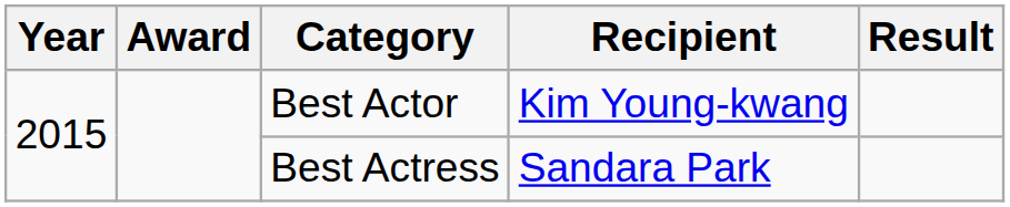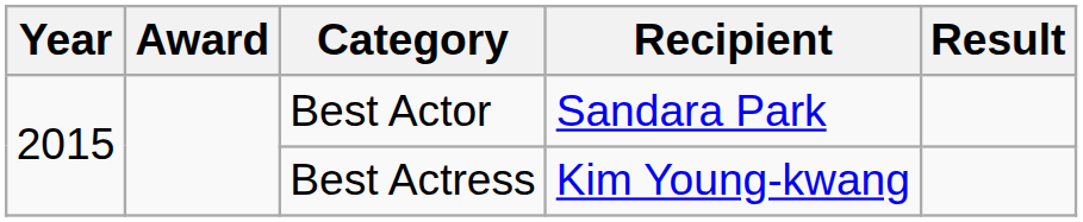Best Actor | Recipient: Kim Young-kwang -> Sandara Park
Best Actress | Recipient: Sandara Park -> Kim Young-kwang
